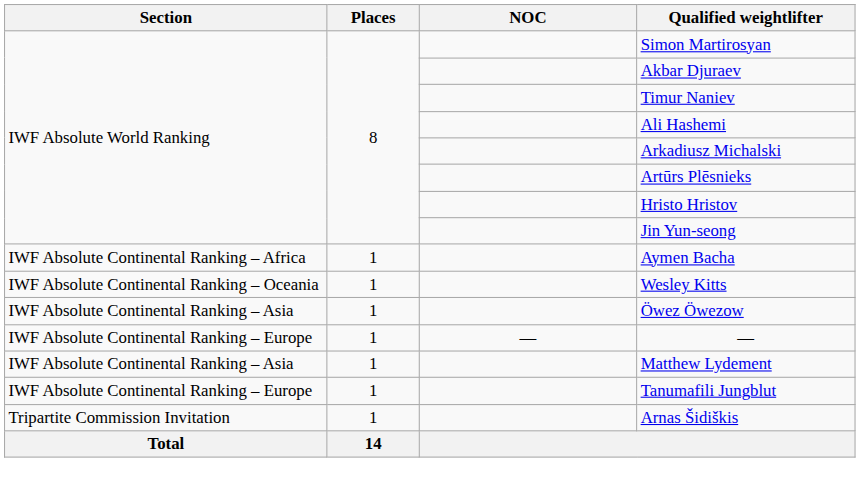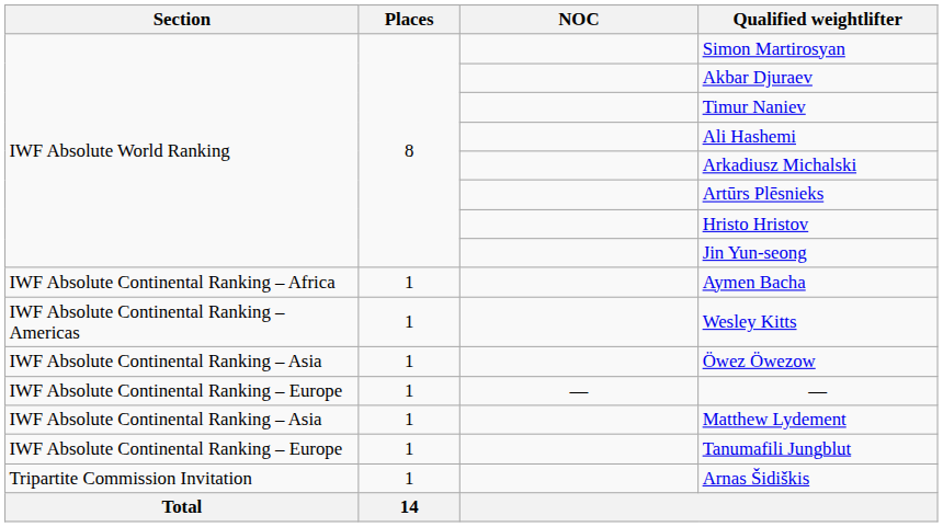Wesley Kitts | Section: IWF Absolute Continental Ranking – Oceania -> IWF Absolute Continental Ranking – Americas
